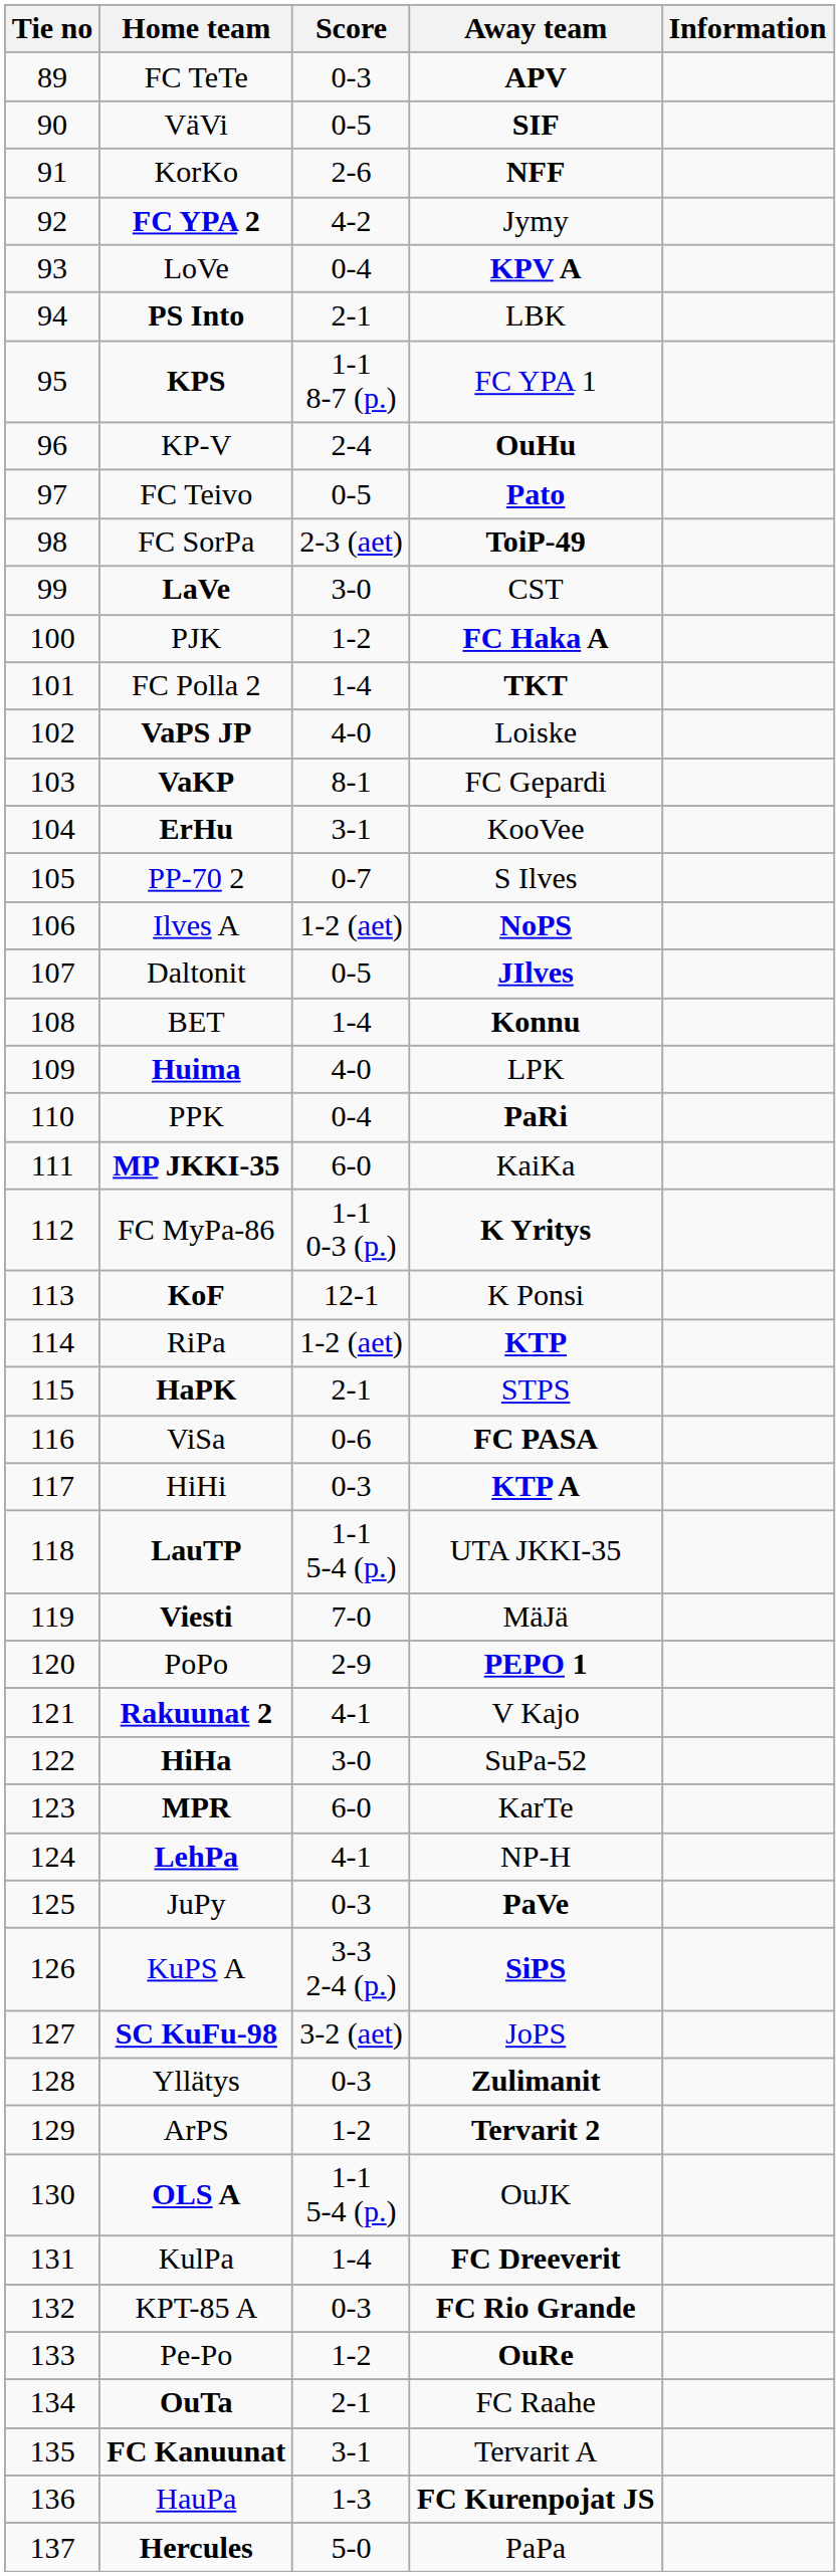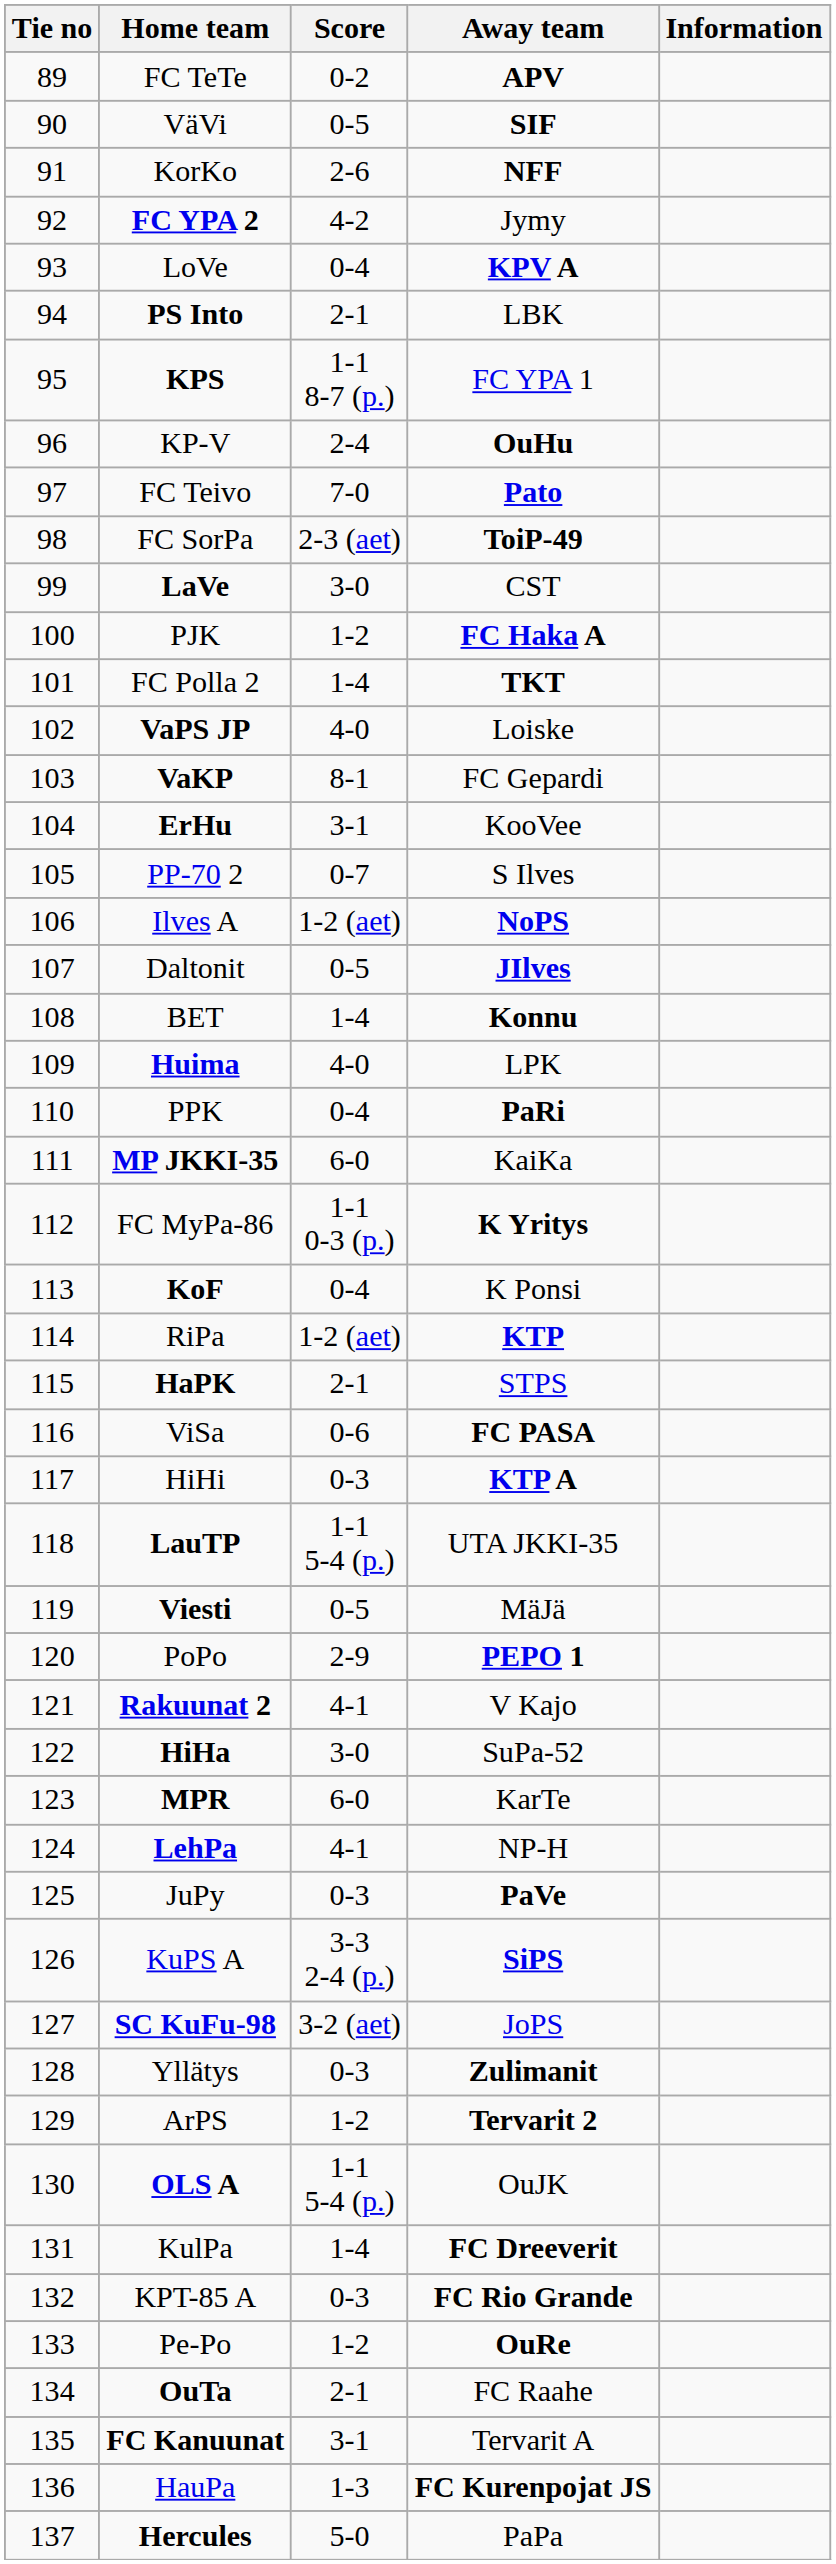FC TeTe | Score: 0-3 -> 0-2
FC Teivo | Score: 0-5 -> 7-0
KoF | Score: 12-1 -> 0-4
Viesti | Score: 7-0 -> 0-5
